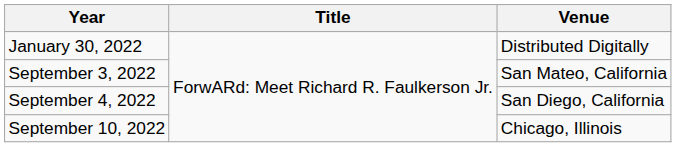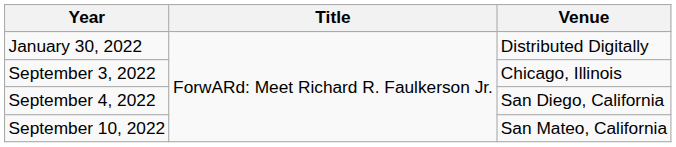September 3, 2022 | Venue: San Mateo, California -> Chicago, Illinois
September 10, 2022 | Venue: Chicago, Illinois -> San Mateo, California
